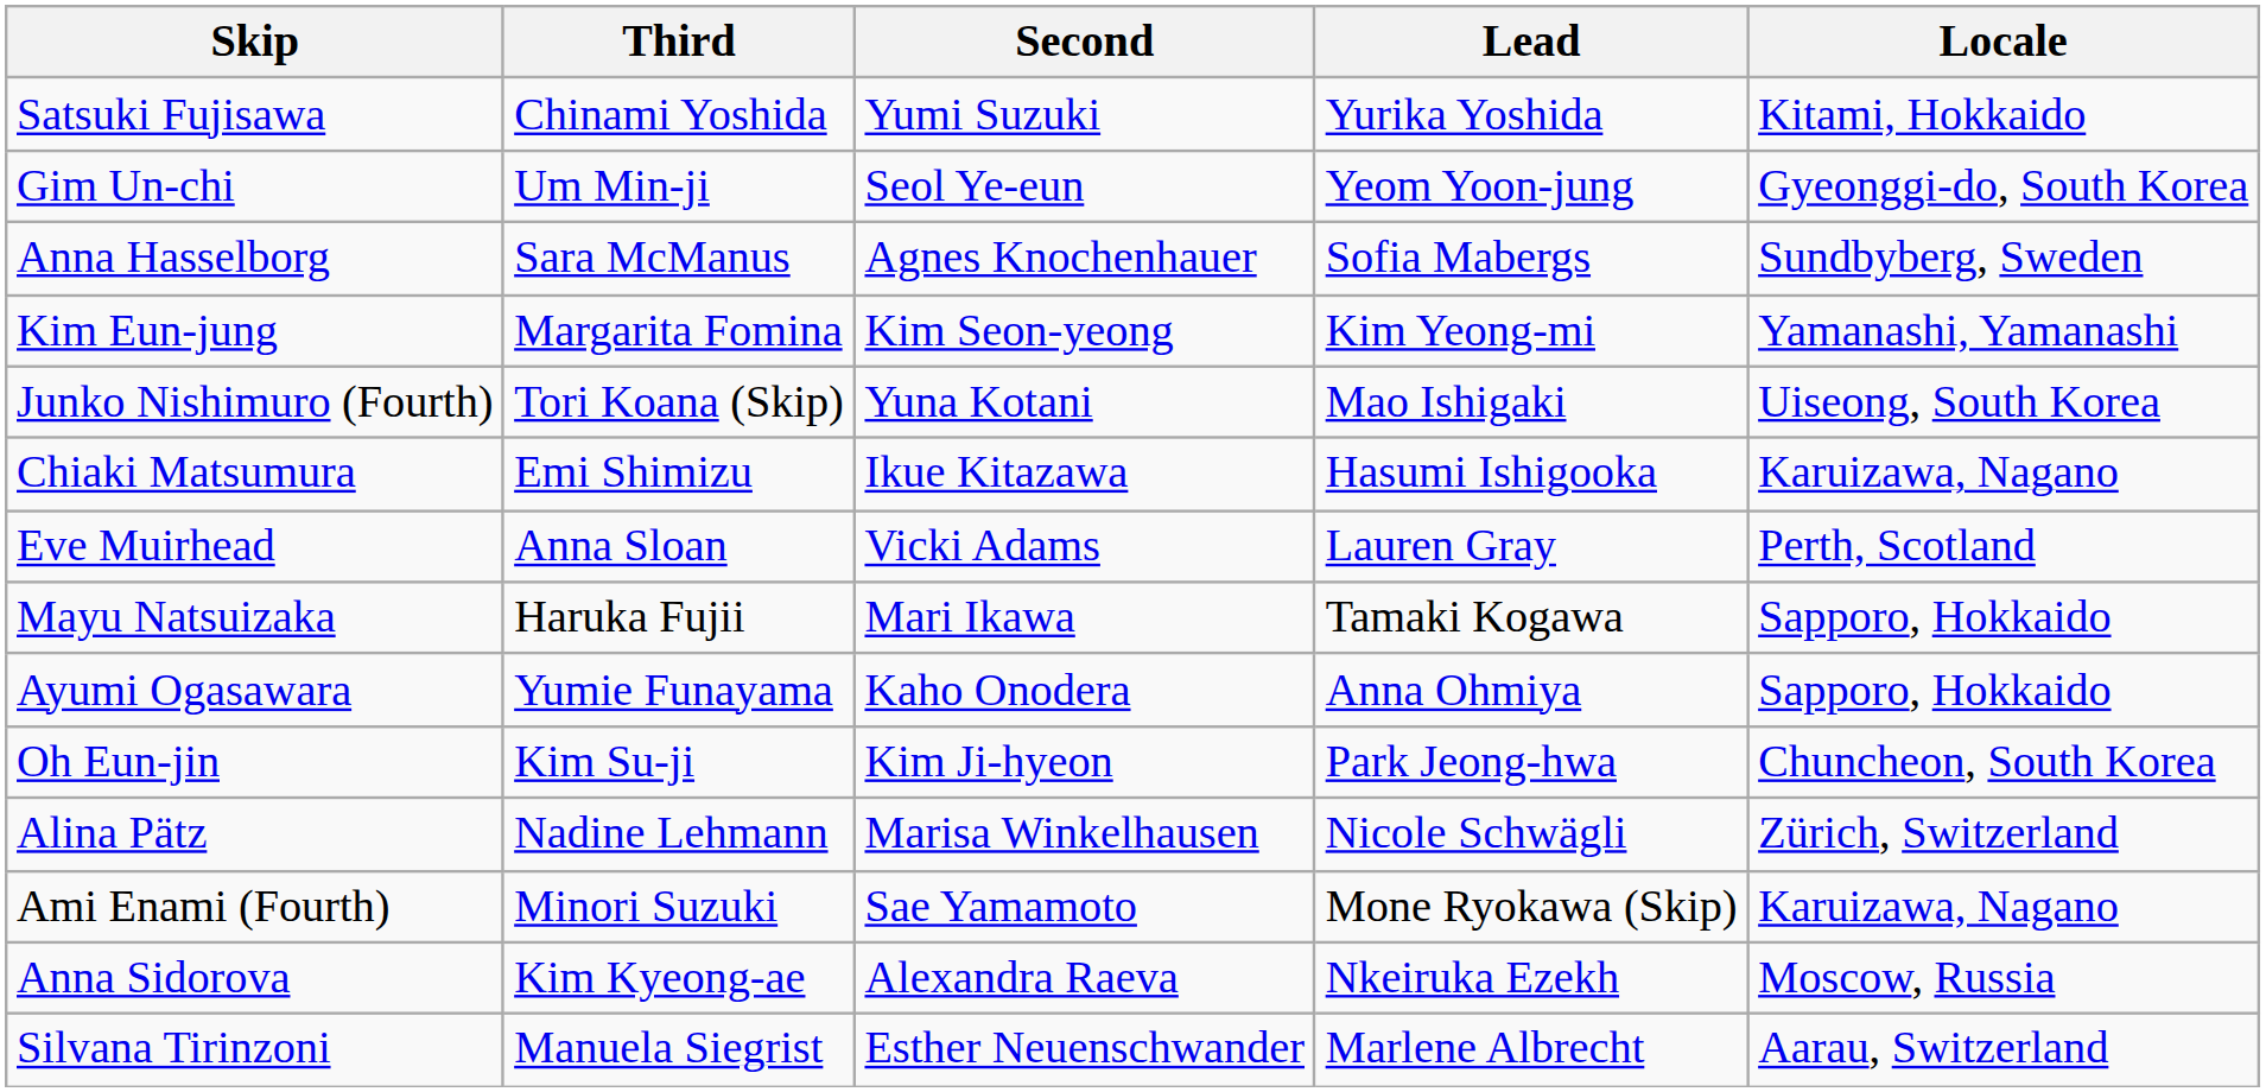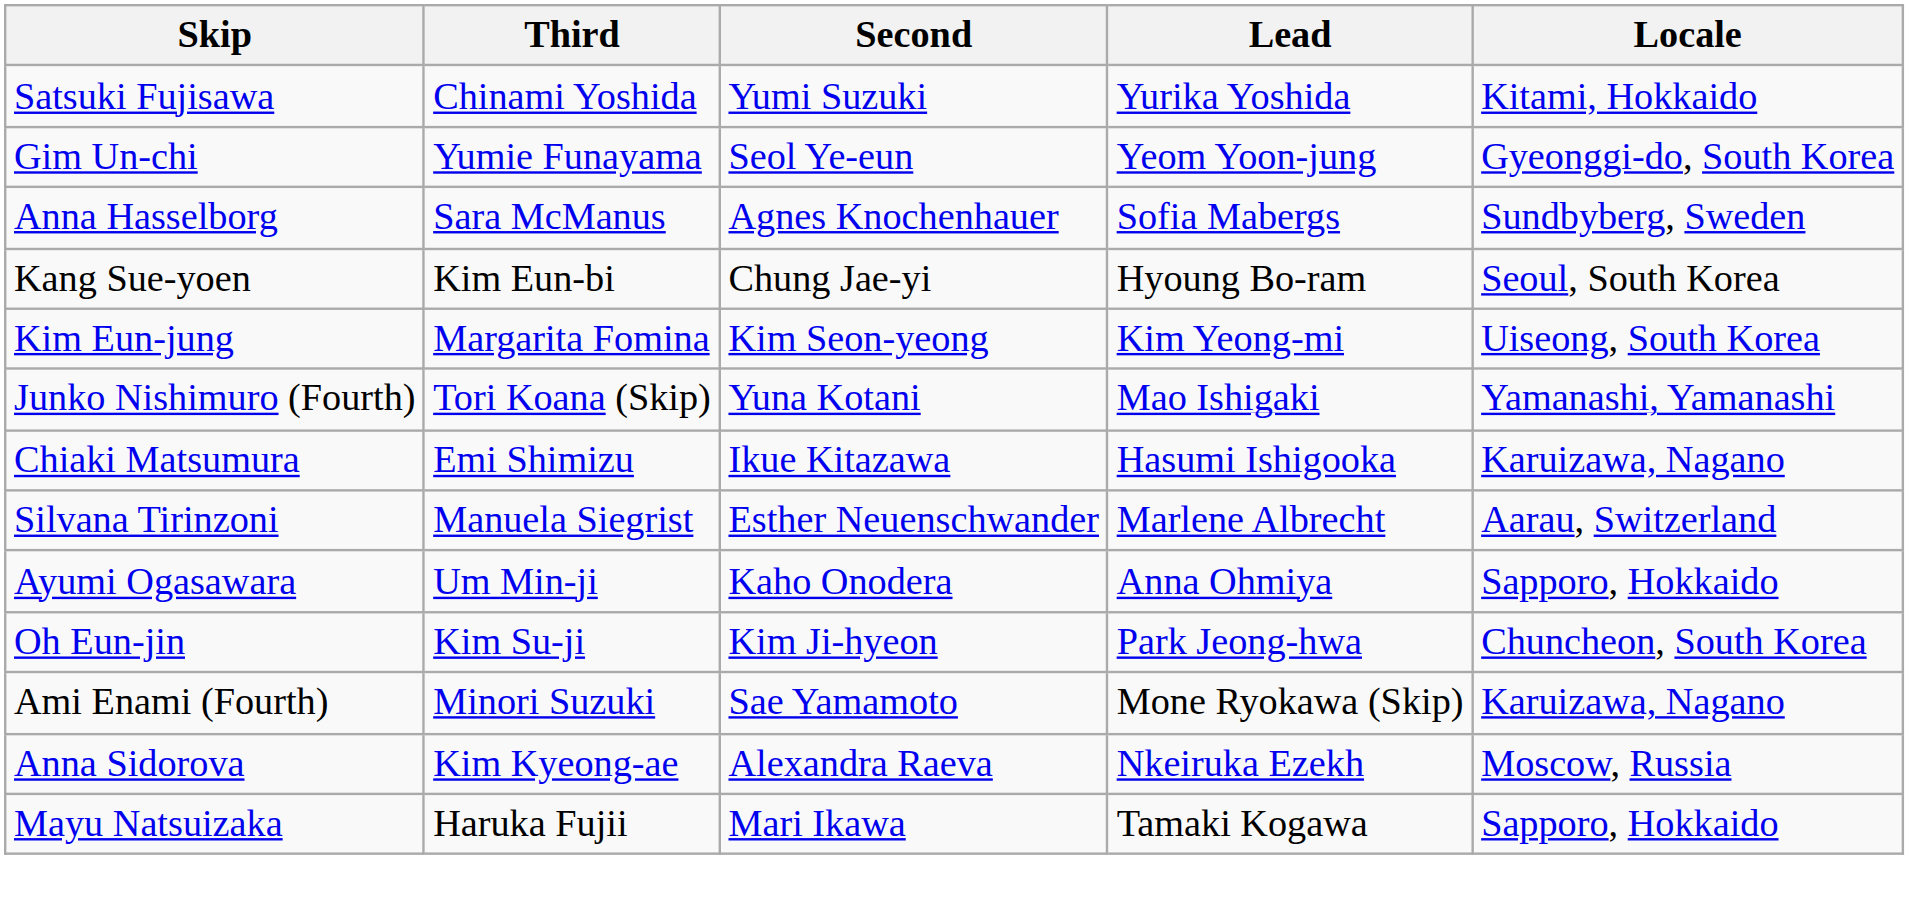Gim Un-chi | Third: Um Min-ji -> Yumie Funayama
+ row: Kang Sue-yoen | Kim Eun-bi | Chung Jae-yi | Hyoung Bo-ram | Seoul, South Korea
Kim Eun-jung | Locale: Yamanashi, Yamanashi -> Uiseong, South Korea
Junko Nishimuro (Fourth) | Locale: Uiseong, South Korea -> Yamanashi, Yamanashi
- row: Eve Muirhead | Anna Sloan | Vicki Adams | Lauren Gray | Perth, Scotland
rows swapped: Mayu Natsuizaka <-> Silvana Tirinzoni
Ayumi Ogasawara | Third: Yumie Funayama -> Um Min-ji
- row: Alina Pätz | Nadine Lehmann | Marisa Winkelhausen | Nicole Schwägli | Zürich, Switzerland
